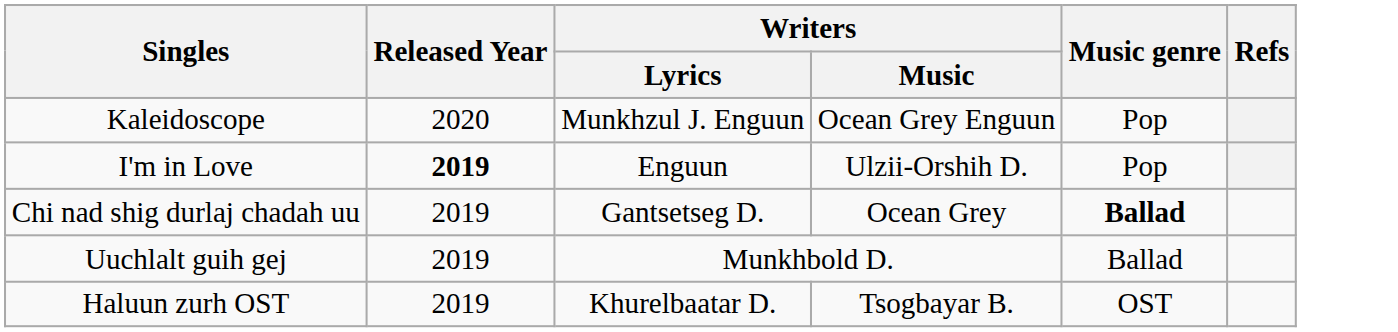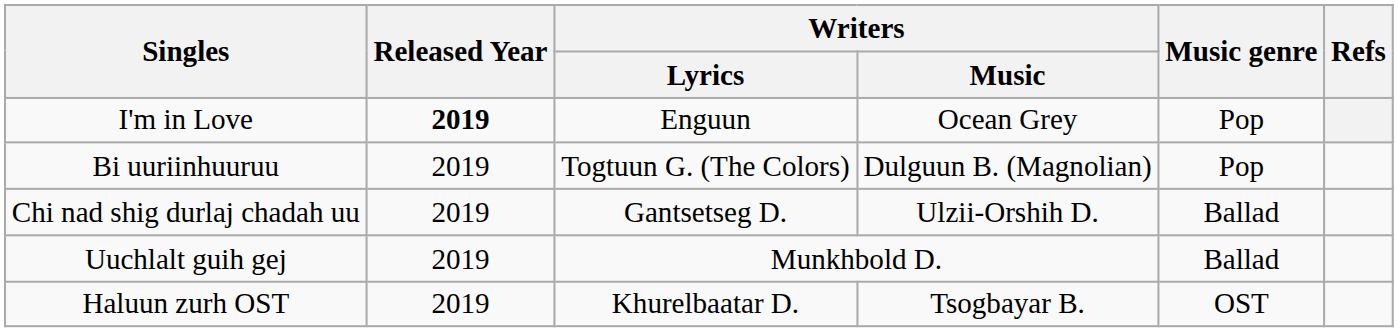- row: Kaleidoscope | 2020 | Munkhzul J. Enguun | Ocean Grey Enguun | Pop
I'm in Love | Writers / Music: Ulzii-Orshih D. -> Ocean Grey
+ row: Bi uuriinhuuruu | 2019 | Togtuun G. (The Colors) | Dulguun B. (Magnolian) | Pop
Chi nad shig durlaj chadah uu | Writers / Music: Ocean Grey -> Ulzii-Orshih D.
Chi nad shig durlaj chadah uu | Music genre: bold -> normal
